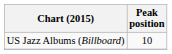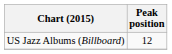US Jazz Albums (Billboard) | Peak position: 10 -> 12
